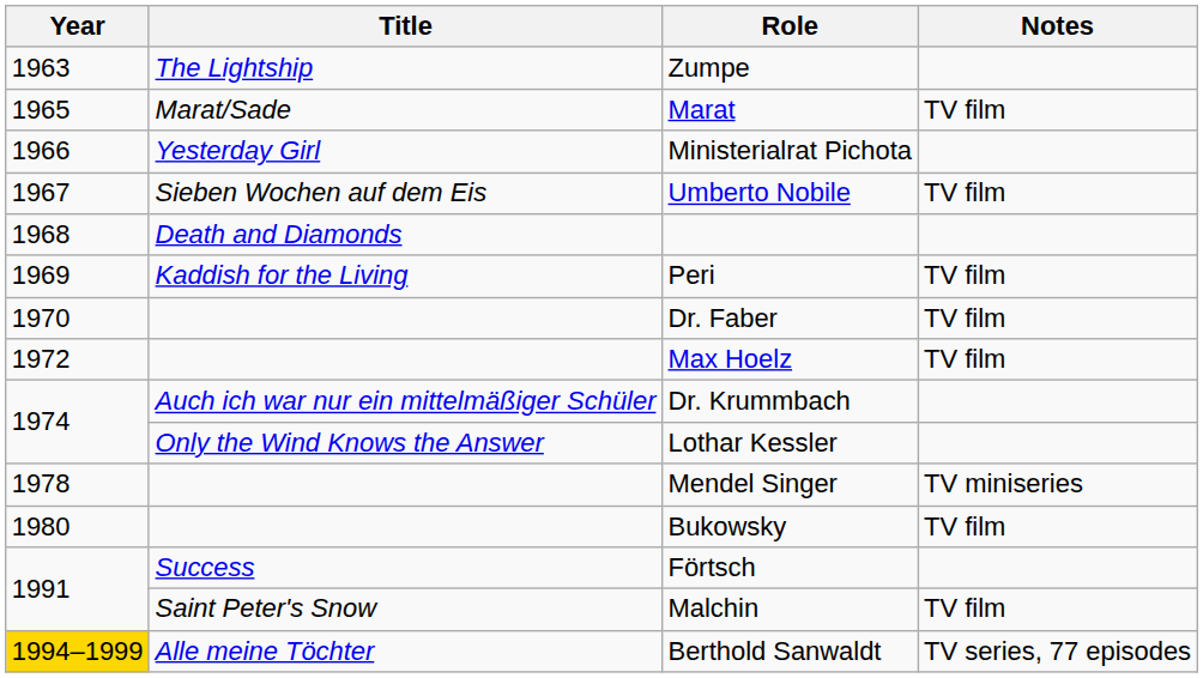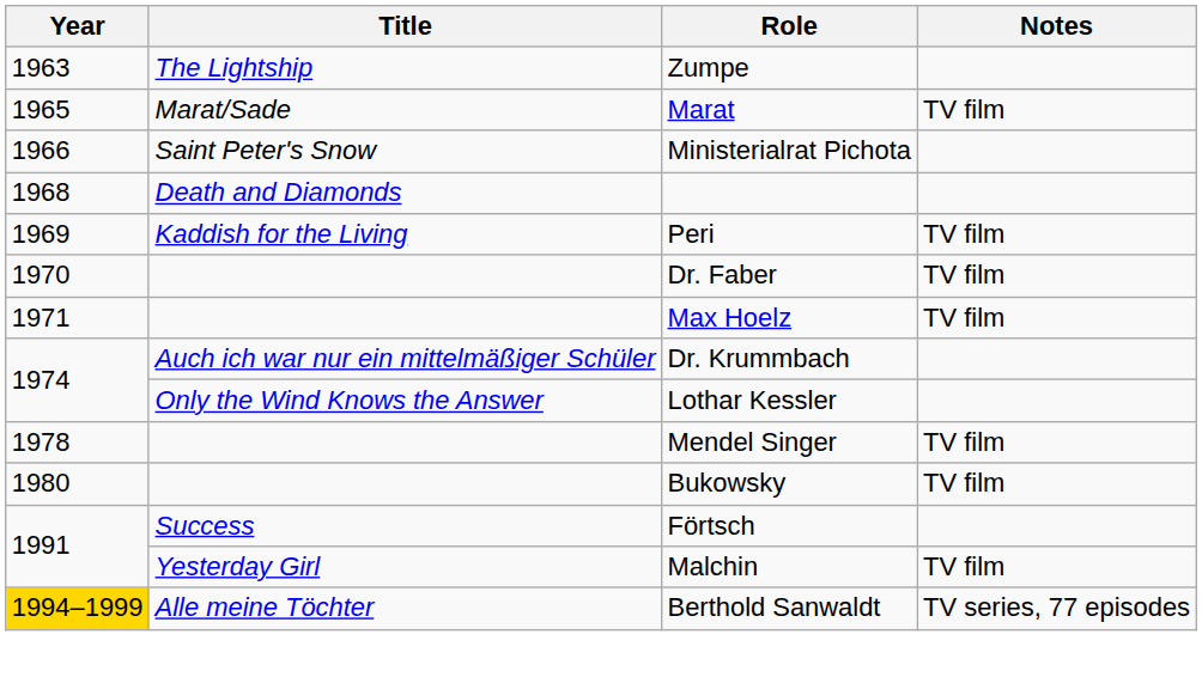Ministerialrat Pichota | Title: Yesterday Girl -> Saint Peter's Snow
- row: 1967 | Sieben Wochen auf dem Eis | Umberto Nobile | TV film
Max Hoelz | Year: 1972 -> 1971
Mendel Singer | Notes: TV miniseries -> TV film
Malchin | Title: Saint Peter's Snow -> Yesterday Girl
